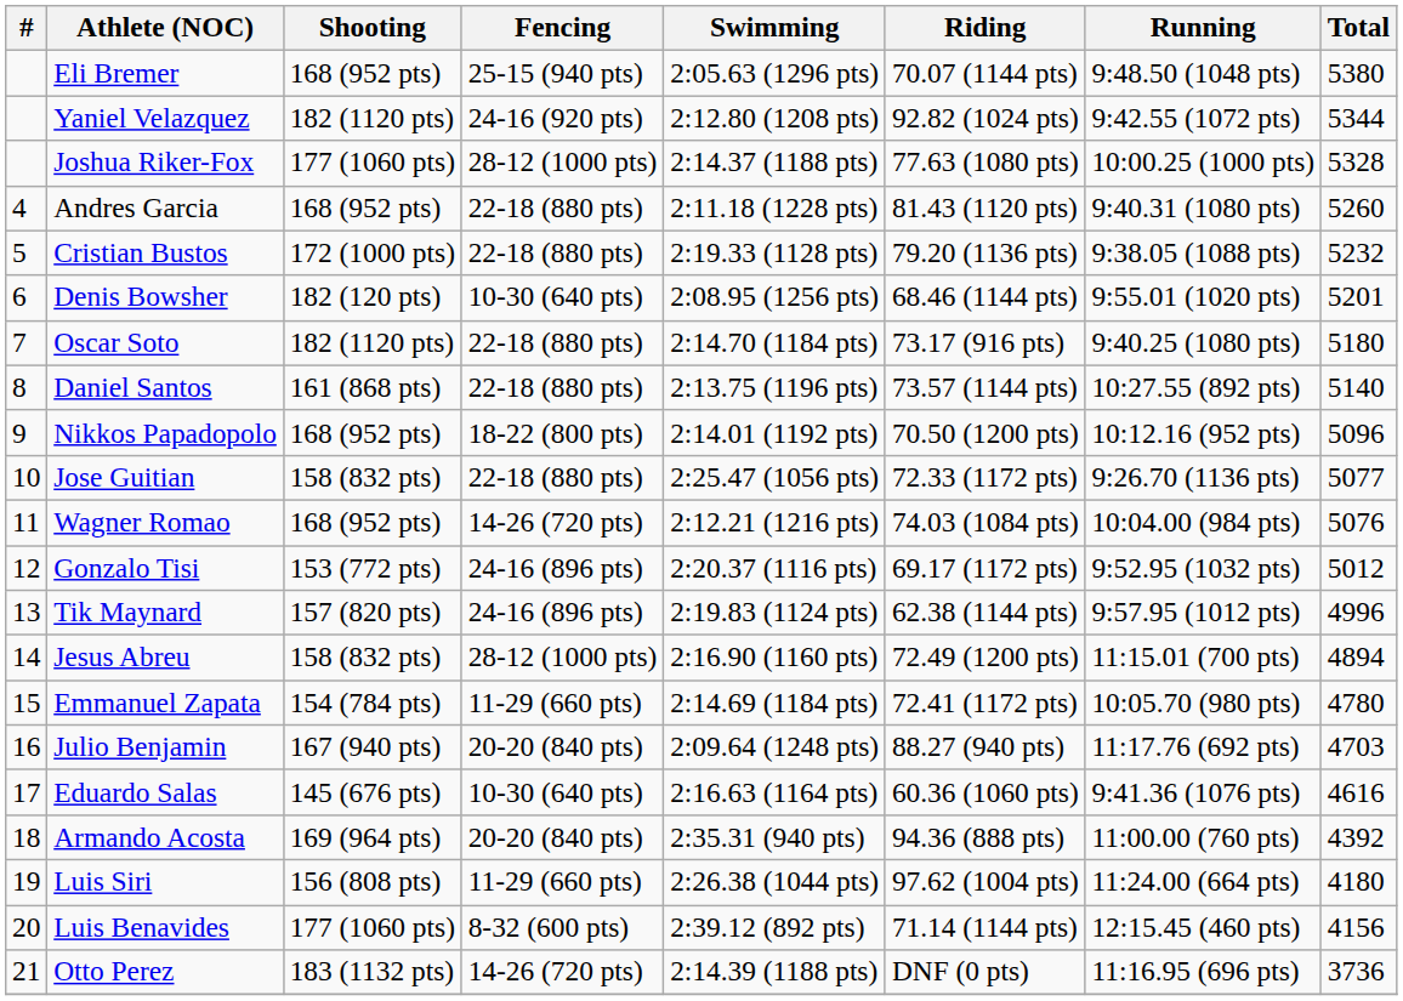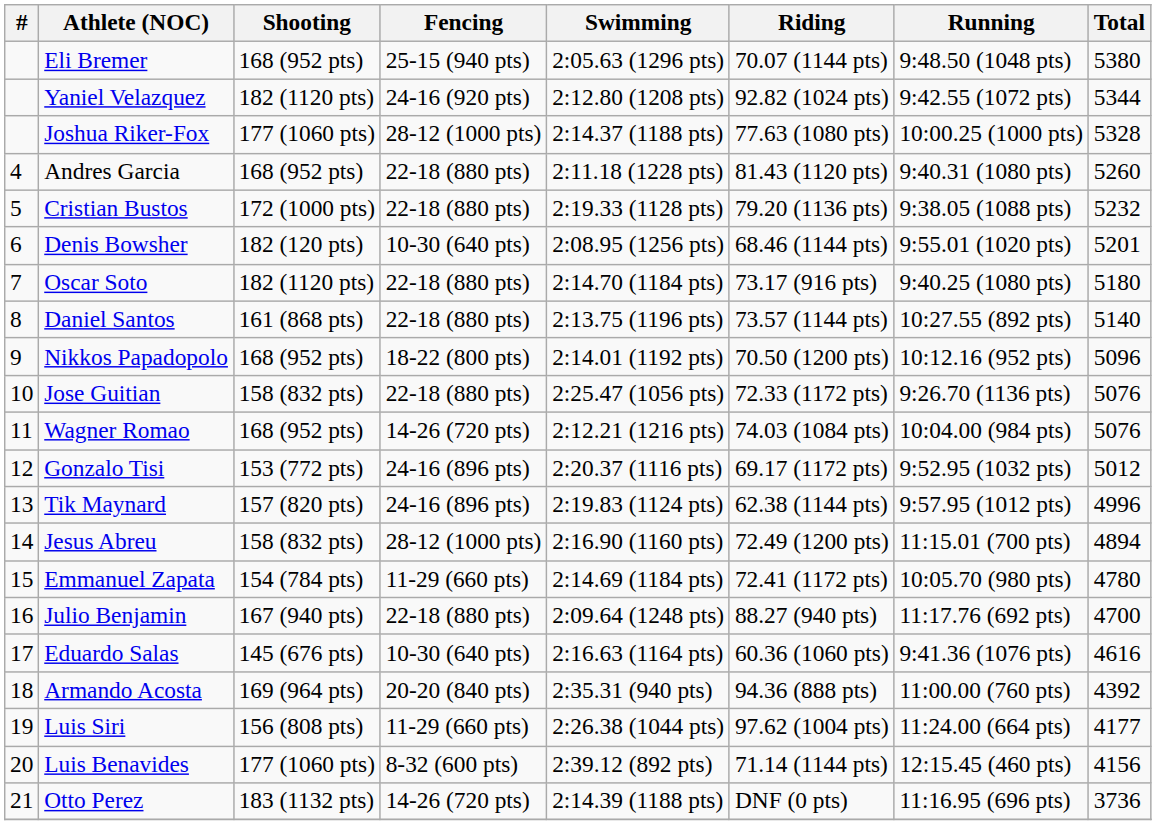Jose Guitian | Total: 5077 -> 5076
Julio Benjamin | Fencing: 20-20 (840 pts) -> 22-18 (880 pts)
Julio Benjamin | Total: 4703 -> 4700
Luis Siri | Total: 4180 -> 4177
